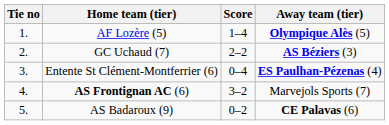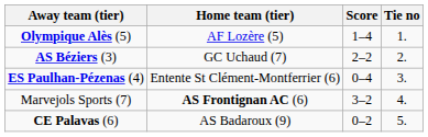columns swapped: Tie no <-> Away team (tier)
